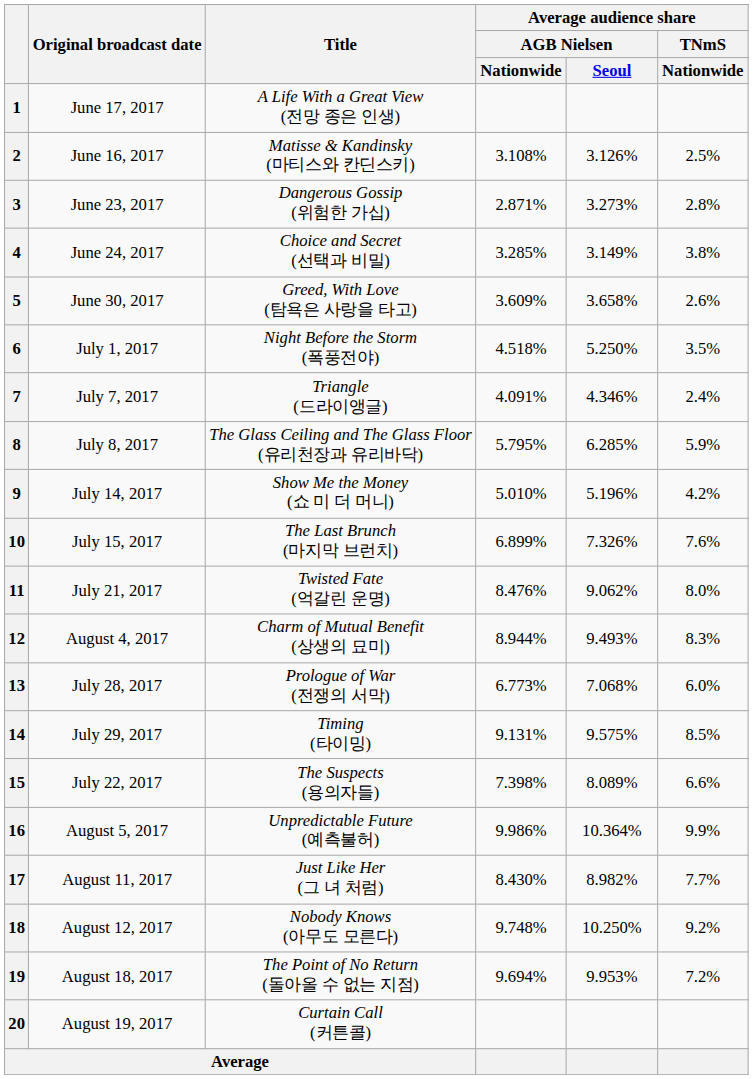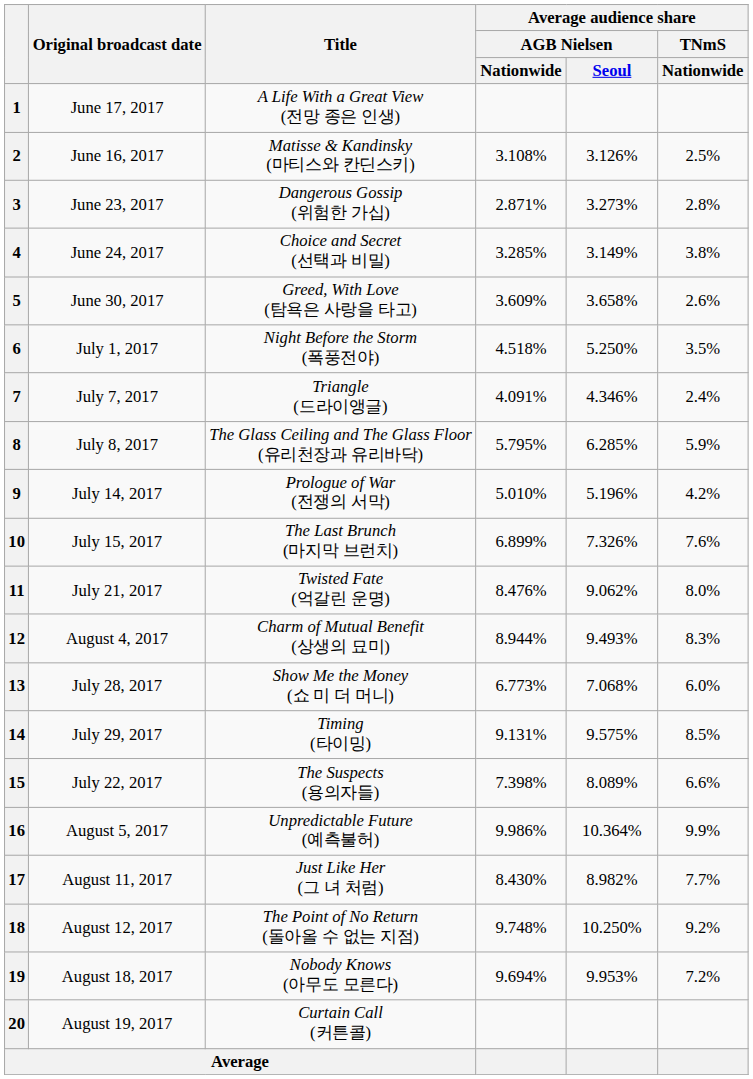9 | Title: Show Me the Money (쇼 미 더 머니) -> Prologue of War (전쟁의 서막)
13 | Title: Prologue of War (전쟁의 서막) -> Show Me the Money (쇼 미 더 머니)
18 | Title: Nobody Knows (아무도 모른다) -> The Point of No Return (돌아올 수 없는 지점)
19 | Title: The Point of No Return (돌아올 수 없는 지점) -> Nobody Knows (아무도 모른다)
